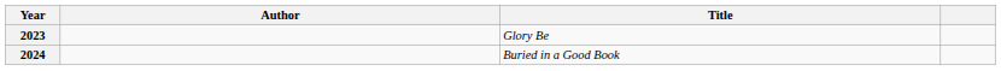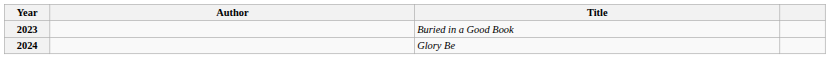2023 | Title: Glory Be -> Buried in a Good Book
2024 | Title: Buried in a Good Book -> Glory Be
